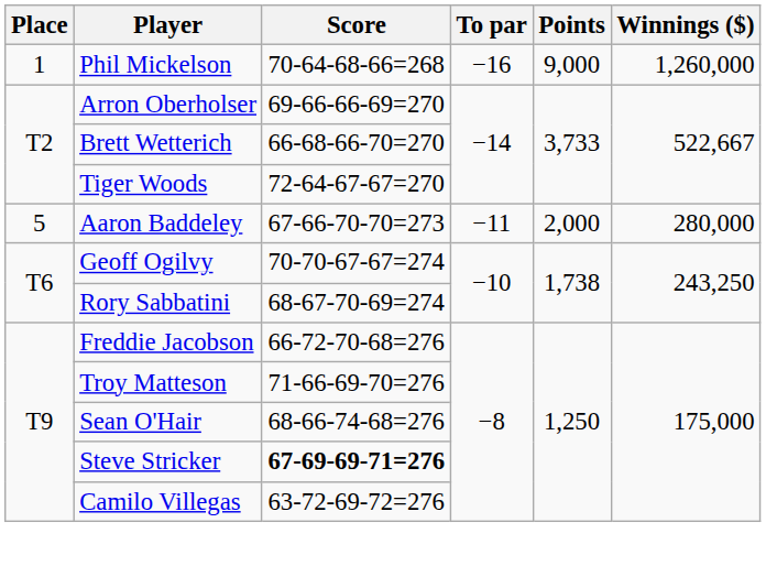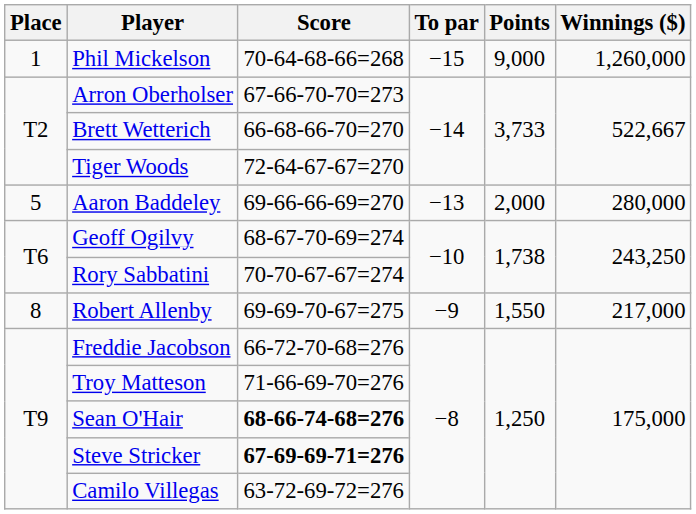Phil Mickelson | To par: −16 -> −15
Arron Oberholser | Score: 69-66-66-69=270 -> 67-66-70-70=273
Aaron Baddeley | Score: 67-66-70-70=273 -> 69-66-66-69=270
Aaron Baddeley | To par: −11 -> −13
Geoff Ogilvy | Score: 70-70-67-67=274 -> 68-67-70-69=274
Rory Sabbatini | Score: 68-67-70-69=274 -> 70-70-67-67=274
+ row: 8 | Robert Allenby | 69-69-70-67=275 | −9 | 1,550 | 217,000
Sean O'Hair | Score: normal -> bold
